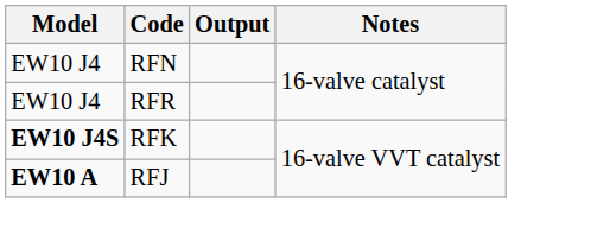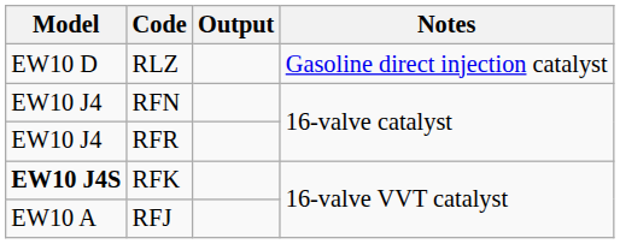+ row: EW10 D | RLZ | Gasoline direct injection catalyst
RFJ | Model: bold -> normal
